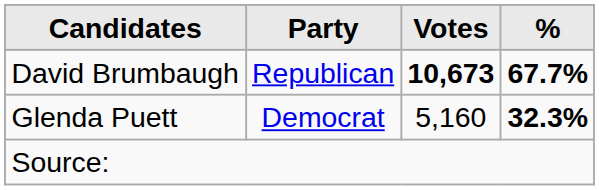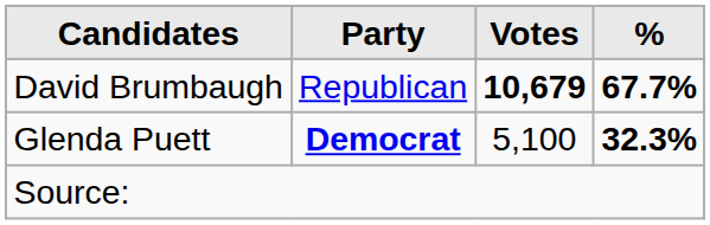David Brumbaugh | Votes: 10,673 -> 10,679
Glenda Puett | Party: normal -> bold
Glenda Puett | Votes: 5,160 -> 5,100
